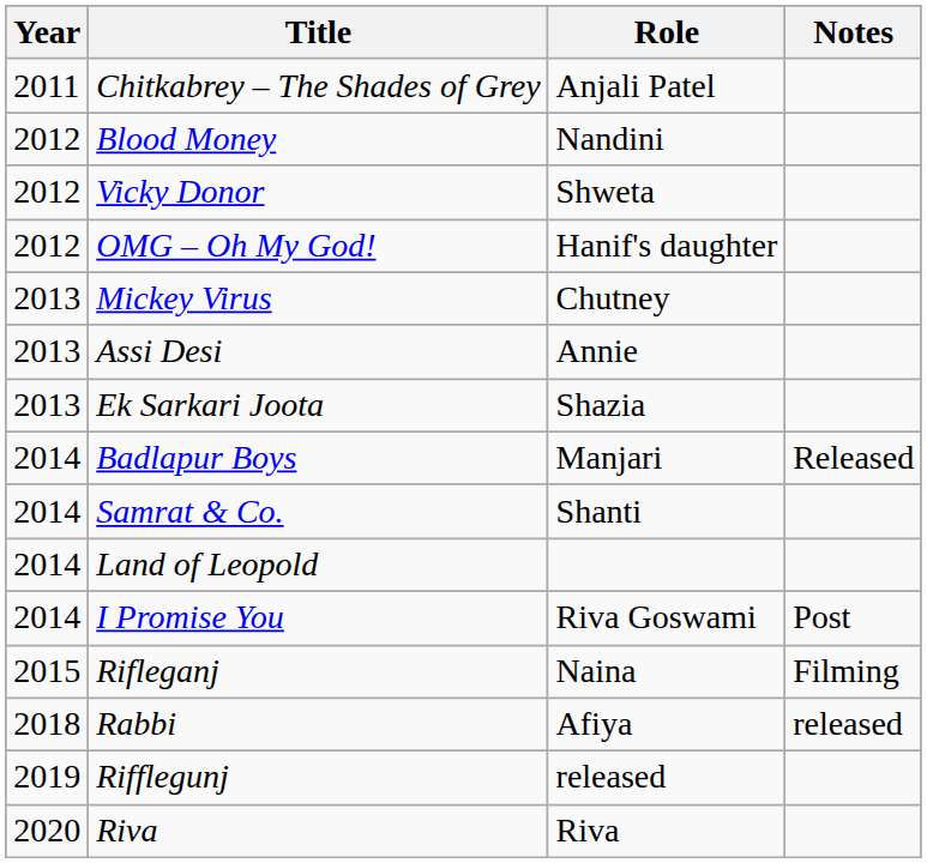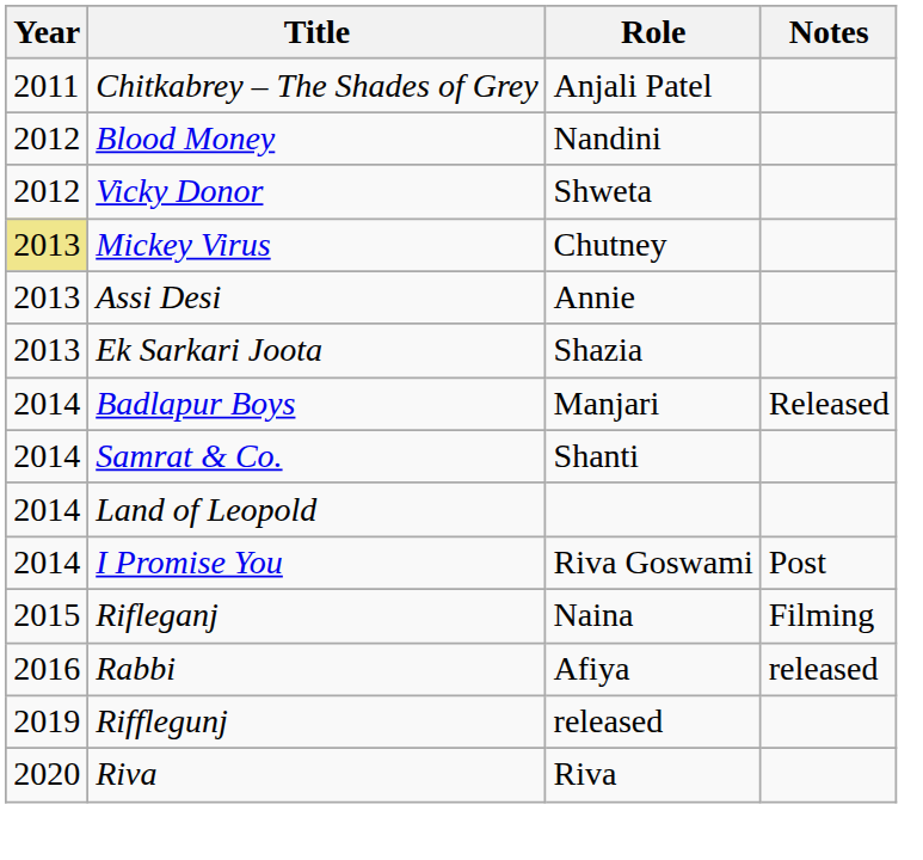- row: 2012 | OMG – Oh My God! | Hanif's daughter
Mickey Virus | Year: no background -> khaki background
Rabbi | Year: 2018 -> 2016
